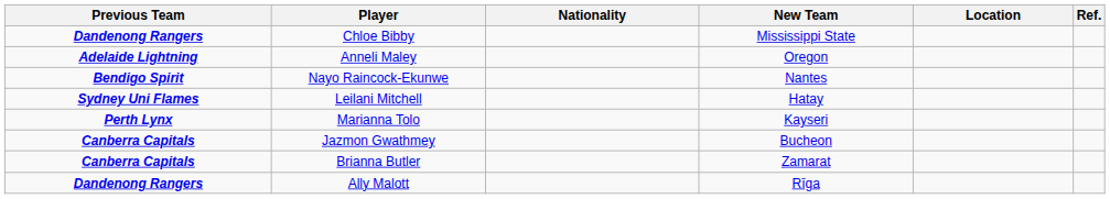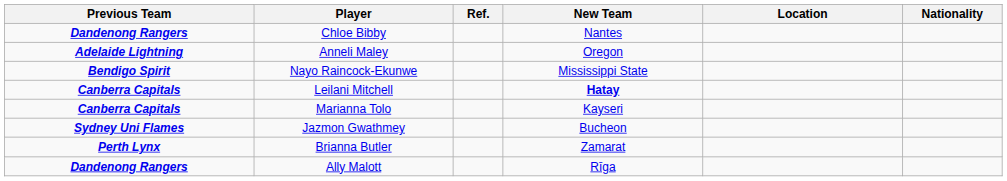columns swapped: Nationality <-> Ref.
Chloe Bibby | New Team: Mississippi State -> Nantes
Nayo Raincock-Ekunwe | New Team: Nantes -> Mississippi State
Leilani Mitchell | Previous Team: Sydney Uni Flames -> Canberra Capitals
Leilani Mitchell | New Team: normal -> bold
Marianna Tolo | Previous Team: Perth Lynx -> Canberra Capitals
Jazmon Gwathmey | Previous Team: Canberra Capitals -> Sydney Uni Flames
Brianna Butler | Previous Team: Canberra Capitals -> Perth Lynx
